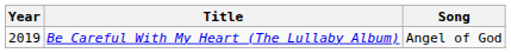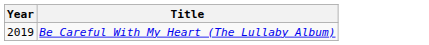- column: Song | Angel of God
